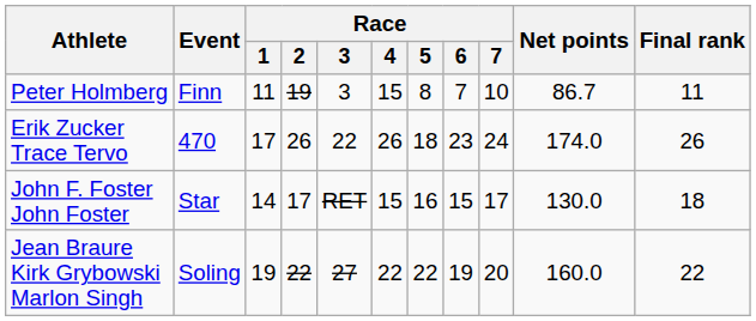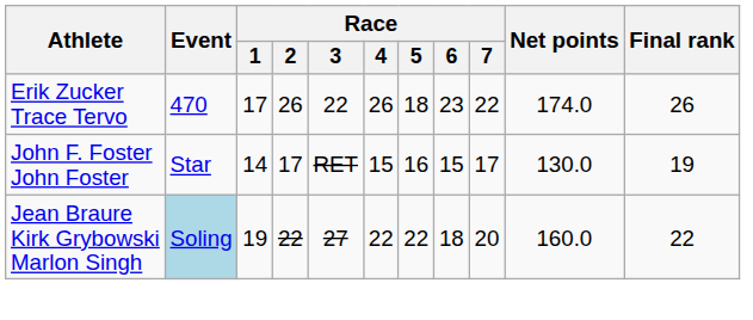- row: Peter Holmberg | Finn | 11 | 19 | 3 | 15 | 8 | 7 | 10 | 86.7 | 11
Erik Zucker Trace Tervo | Race / 7: 24 -> 22
John F. Foster John Foster | Final rank: 18 -> 19
Jean Braure Kirk Grybowski Marlon Singh | Event: no background -> lightblue background
Jean Braure Kirk Grybowski Marlon Singh | Race / 6: 19 -> 18
